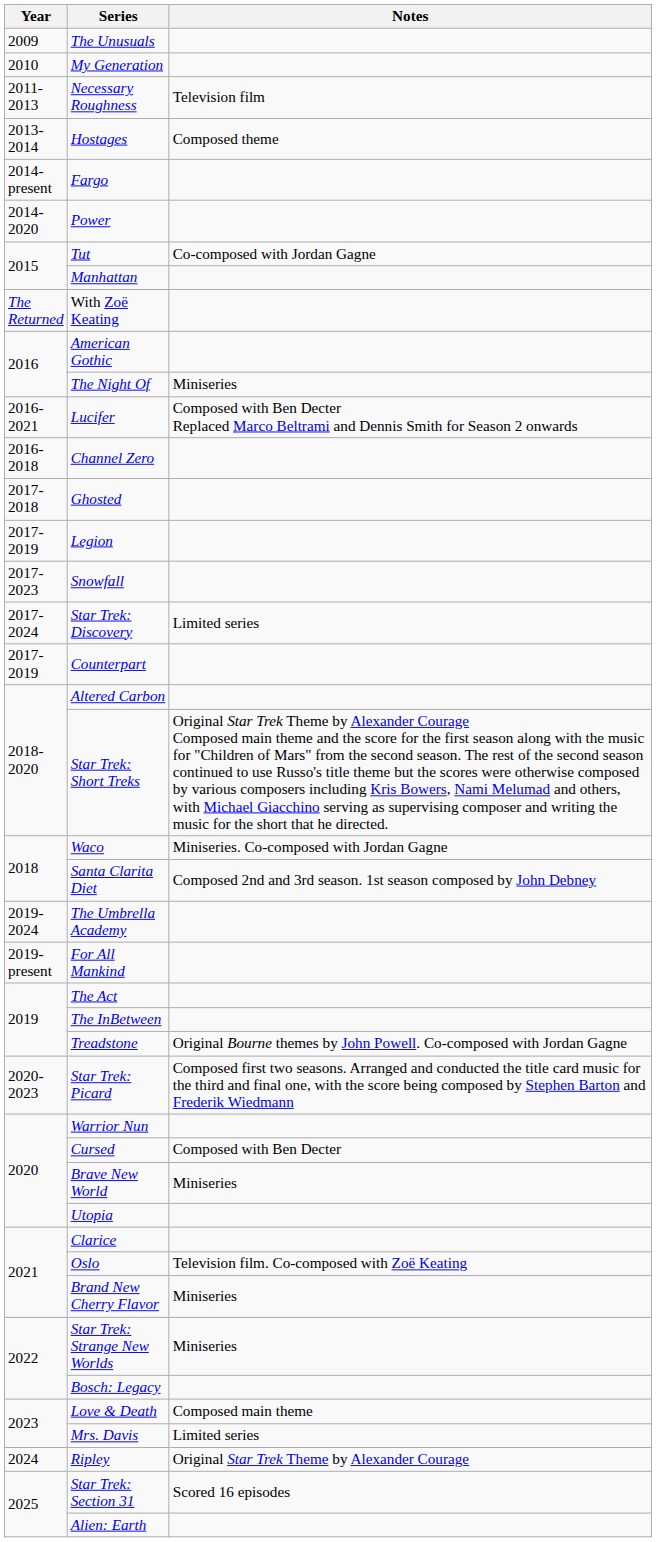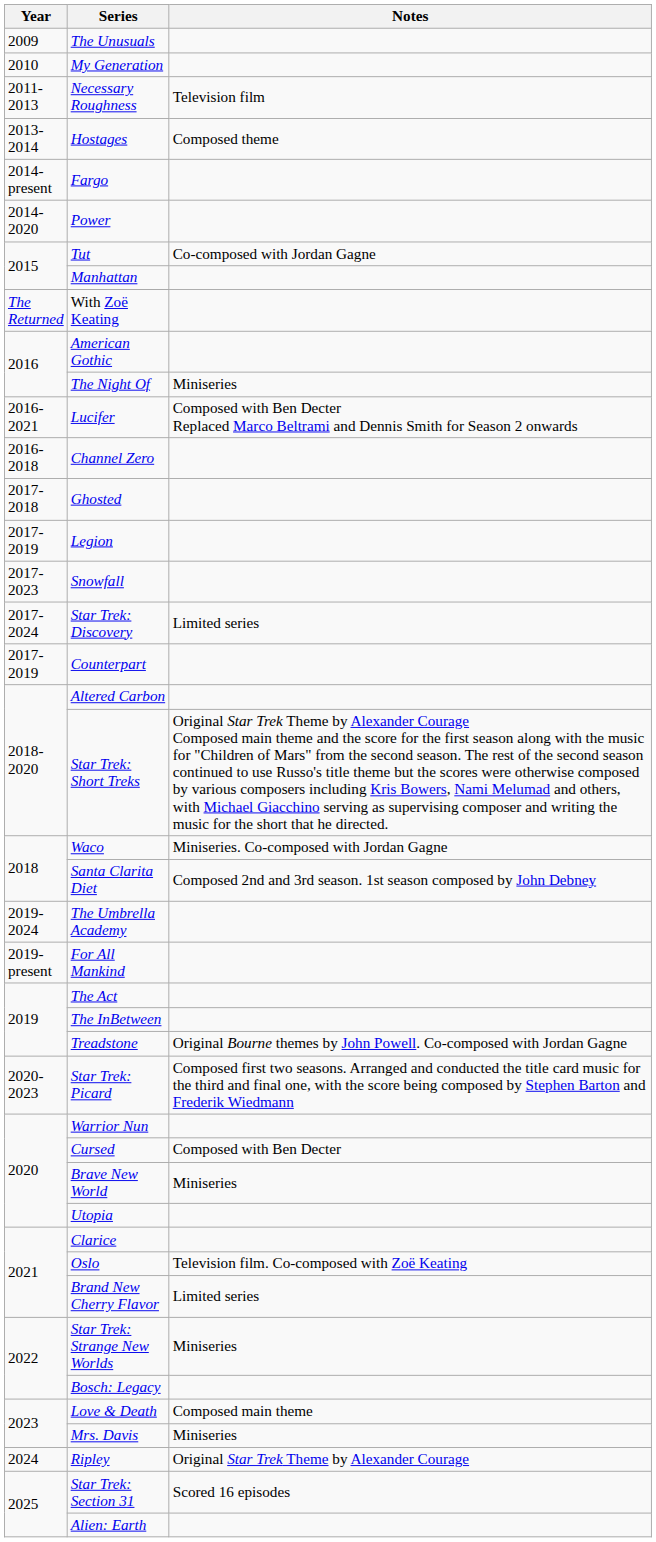Brand New Cherry Flavor | Notes: Miniseries -> Limited series
Mrs. Davis | Notes: Limited series -> Miniseries
